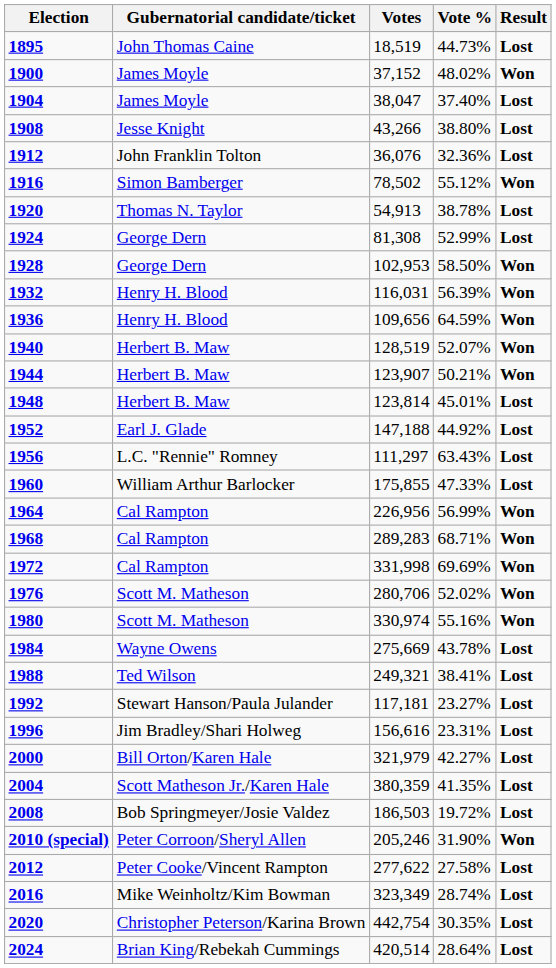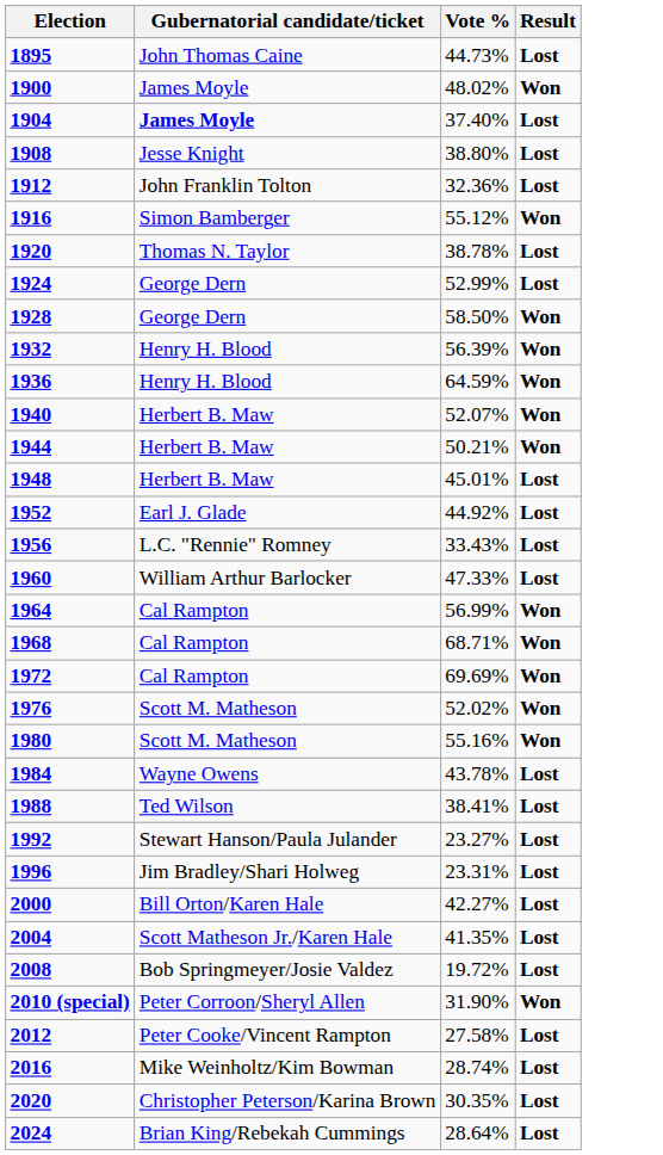- column: Votes | 18,519 | 37,152 | 38,047 | 43,266 | 36,076 | 78,502 | 54,913 | 81,308 | 102,953 | 116,031 | 109,656 | 128,519 | 123,907 | 123,814 | 147,188 | 111,297 | 175,855 | 226,956 | 289,283 | 331,998 | 280,706 | 330,974 | 275,669 | 249,321 | 117,181 | 156,616 | 321,979 | 380,359 | 186,503 | 205,246 | 277,622 | 323,349 | 442,754 | 420,514
1904 | Gubernatorial candidate/ticket: normal -> bold
1956 | Vote %: 63.43% -> 33.43%
